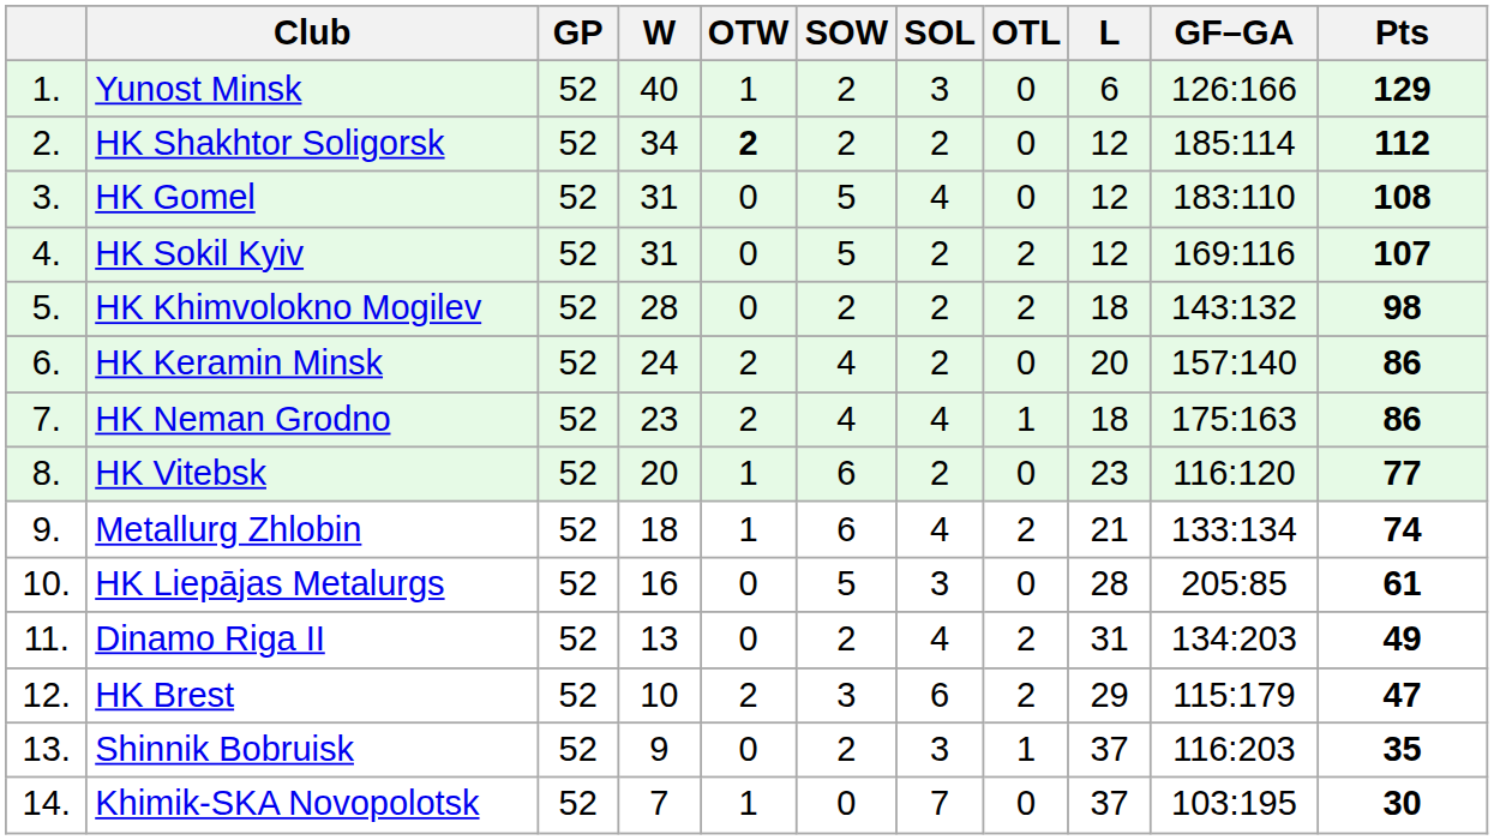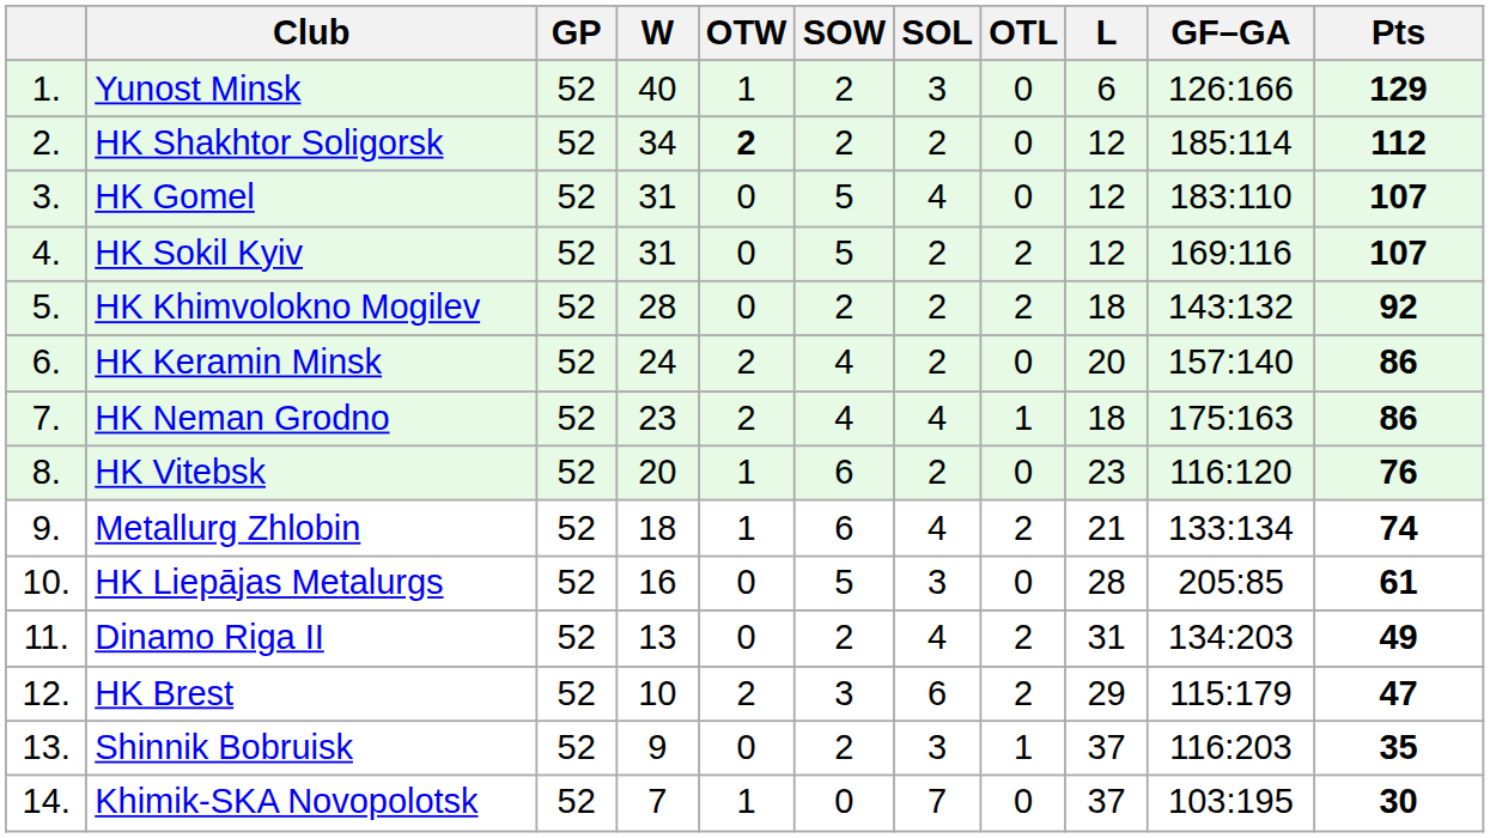HK Gomel | Pts: 108 -> 107
HK Khimvolokno Mogilev | Pts: 98 -> 92
HK Vitebsk | Pts: 77 -> 76
